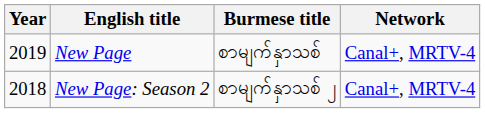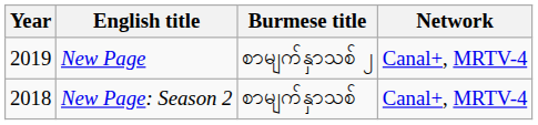New Page | Burmese title: စာမျက်နှာသစ် -> စာမျက်နှာသစ် ၂
New Page: Season 2 | Burmese title: စာမျက်နှာသစ် ၂ -> စာမျက်နှာသစ်
